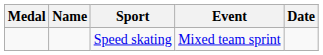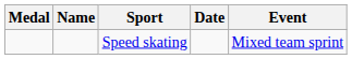columns swapped: Event <-> Date
